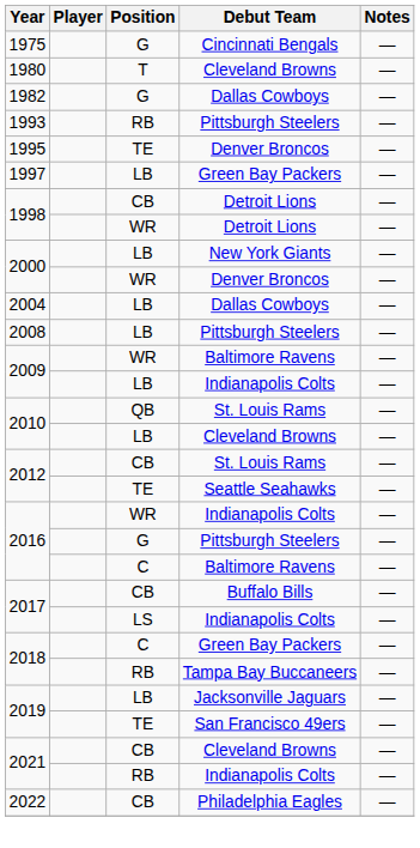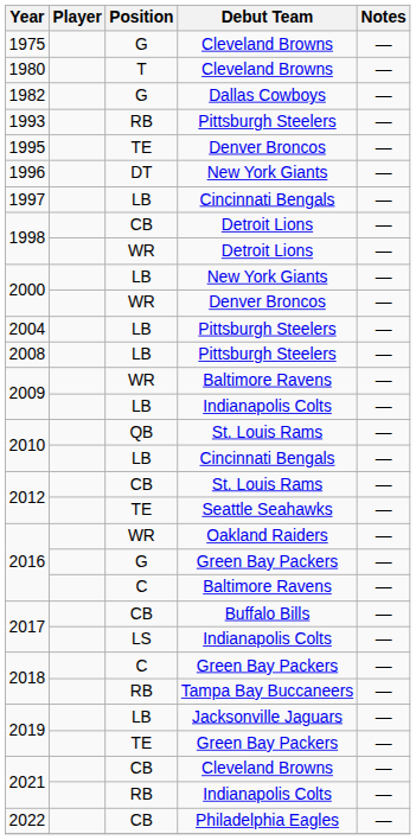1975 | Debut Team: Cincinnati Bengals -> Cleveland Browns
+ row: 1996 | DT | New York Giants | —
1997 | Debut Team: Green Bay Packers -> Cincinnati Bengals
2004 | Debut Team: Dallas Cowboys -> Pittsburgh Steelers
2010 / LB | Debut Team: Cleveland Browns -> Cincinnati Bengals
2016 / WR | Debut Team: Indianapolis Colts -> Oakland Raiders
2016 / G | Debut Team: Pittsburgh Steelers -> Green Bay Packers
2019 / TE | Debut Team: San Francisco 49ers -> Green Bay Packers
